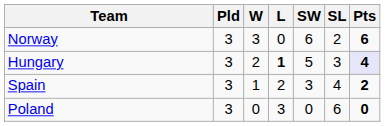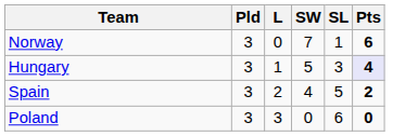- column: W | 3 | 2 | 1 | 0
Norway | SW: 6 -> 7
Norway | SL: 2 -> 1
Hungary | L: bold -> normal
Spain | SW: 3 -> 4
Spain | SL: 4 -> 5
